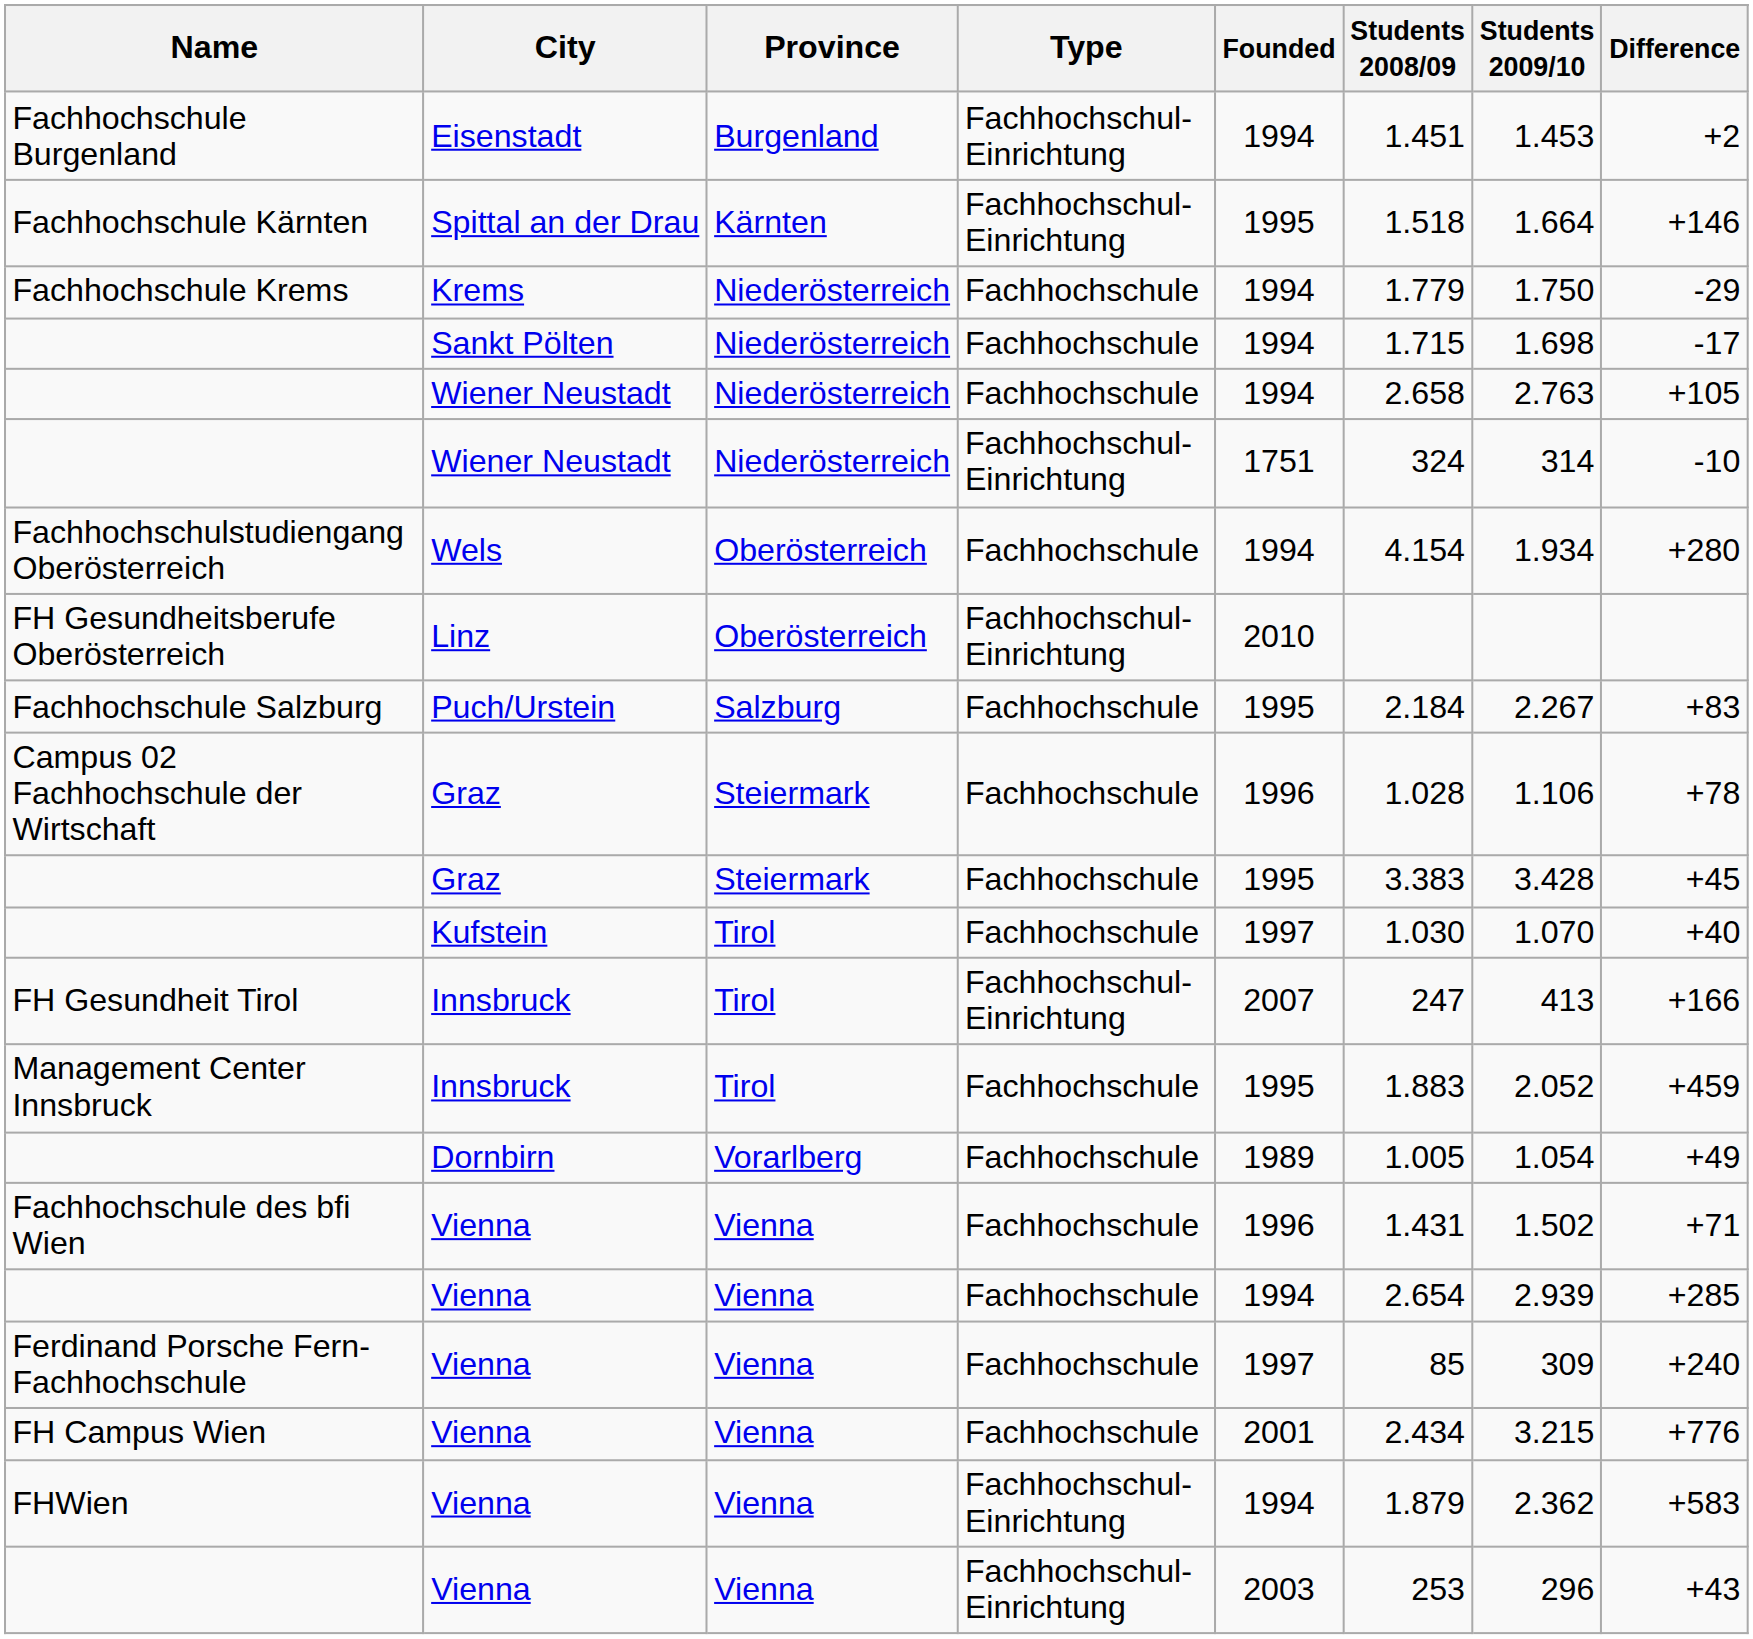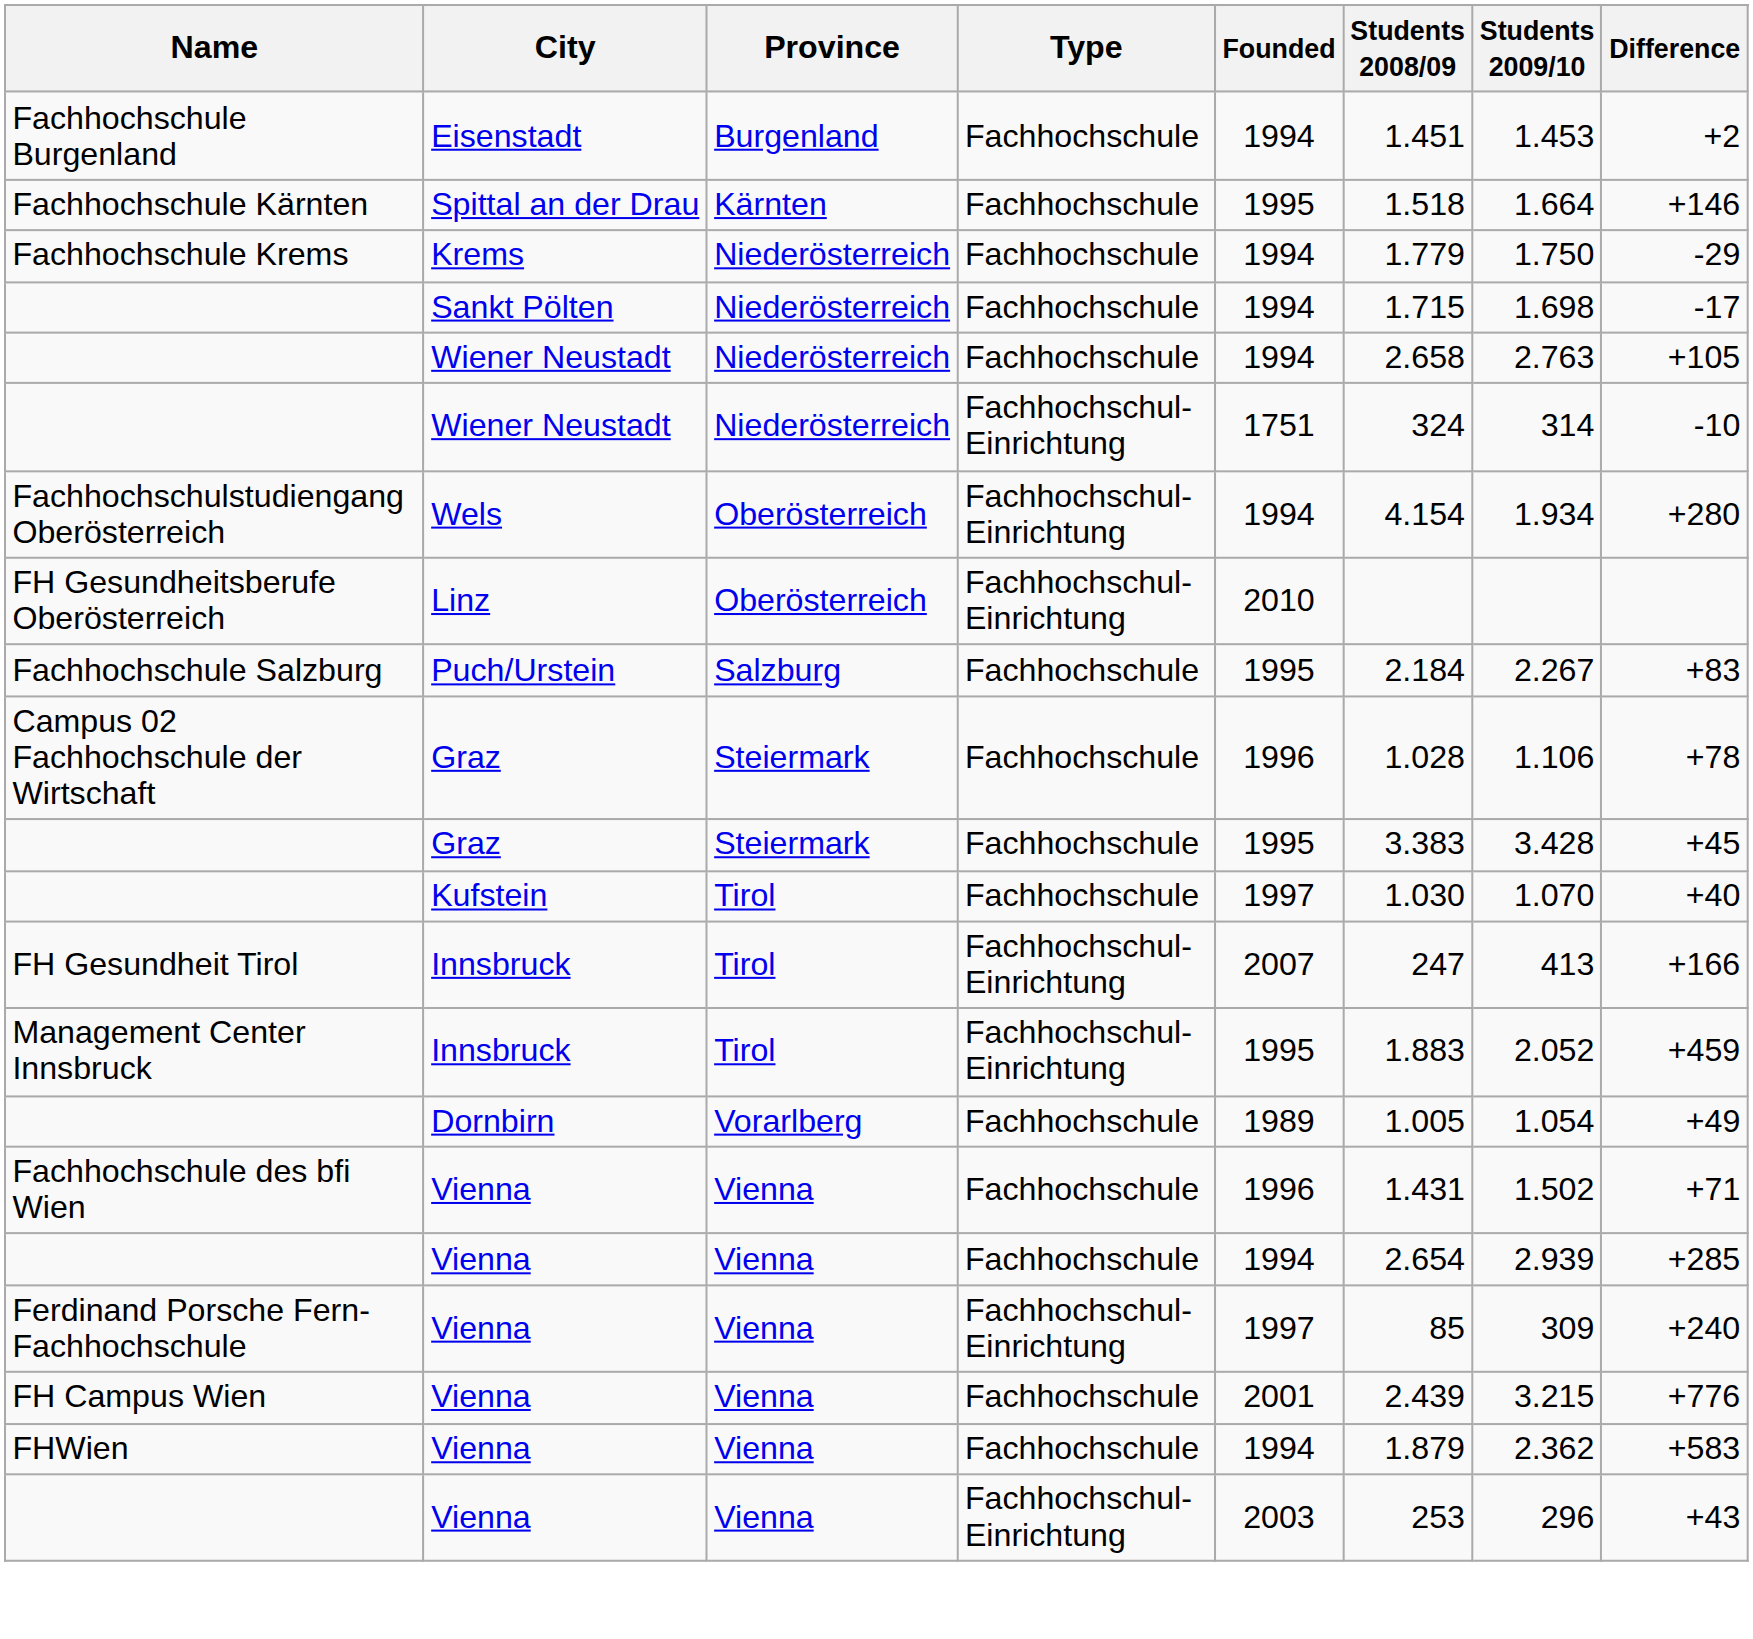Fachhochschule Burgenland | Type: Fachhochschul-Einrichtung -> Fachhochschule
Fachhochschule Kärnten | Type: Fachhochschul-Einrichtung -> Fachhochschule
Fachhochschulstudiengang Oberösterreich | Type: Fachhochschule -> Fachhochschul-Einrichtung
Management Center Innsbruck | Type: Fachhochschule -> Fachhochschul-Einrichtung
Ferdinand Porsche Fern-Fachhochschule | Type: Fachhochschule -> Fachhochschul-Einrichtung
FH Campus Wien | Students 2008/09: 2.434 -> 2.439
FHWien | Type: Fachhochschul-Einrichtung -> Fachhochschule
